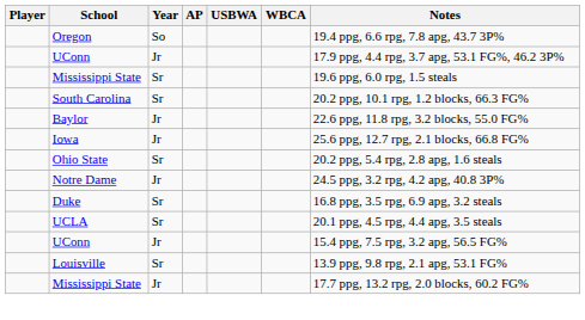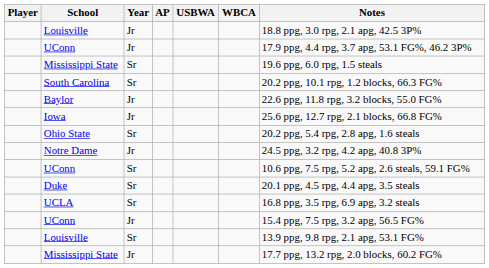+ row: Louisville | Jr | 18.8 ppg, 3.0 rpg, 2.1 apg, 42.5 3P%
- row: Oregon | So | 19.4 ppg, 6.6 rpg, 7.8 apg, 43.7 3P%
+ row: UConn | Sr | 10.6 ppg, 7.5 rpg, 5.2 apg, 2.6 steals, 59.1 FG%
Duke | Notes: 16.8 ppg, 3.5 rpg, 6.9 apg, 3.2 steals -> 20.1 ppg, 4.5 rpg, 4.4 apg, 3.5 steals
UCLA | Notes: 20.1 ppg, 4.5 rpg, 4.4 apg, 3.5 steals -> 16.8 ppg, 3.5 rpg, 6.9 apg, 3.2 steals
